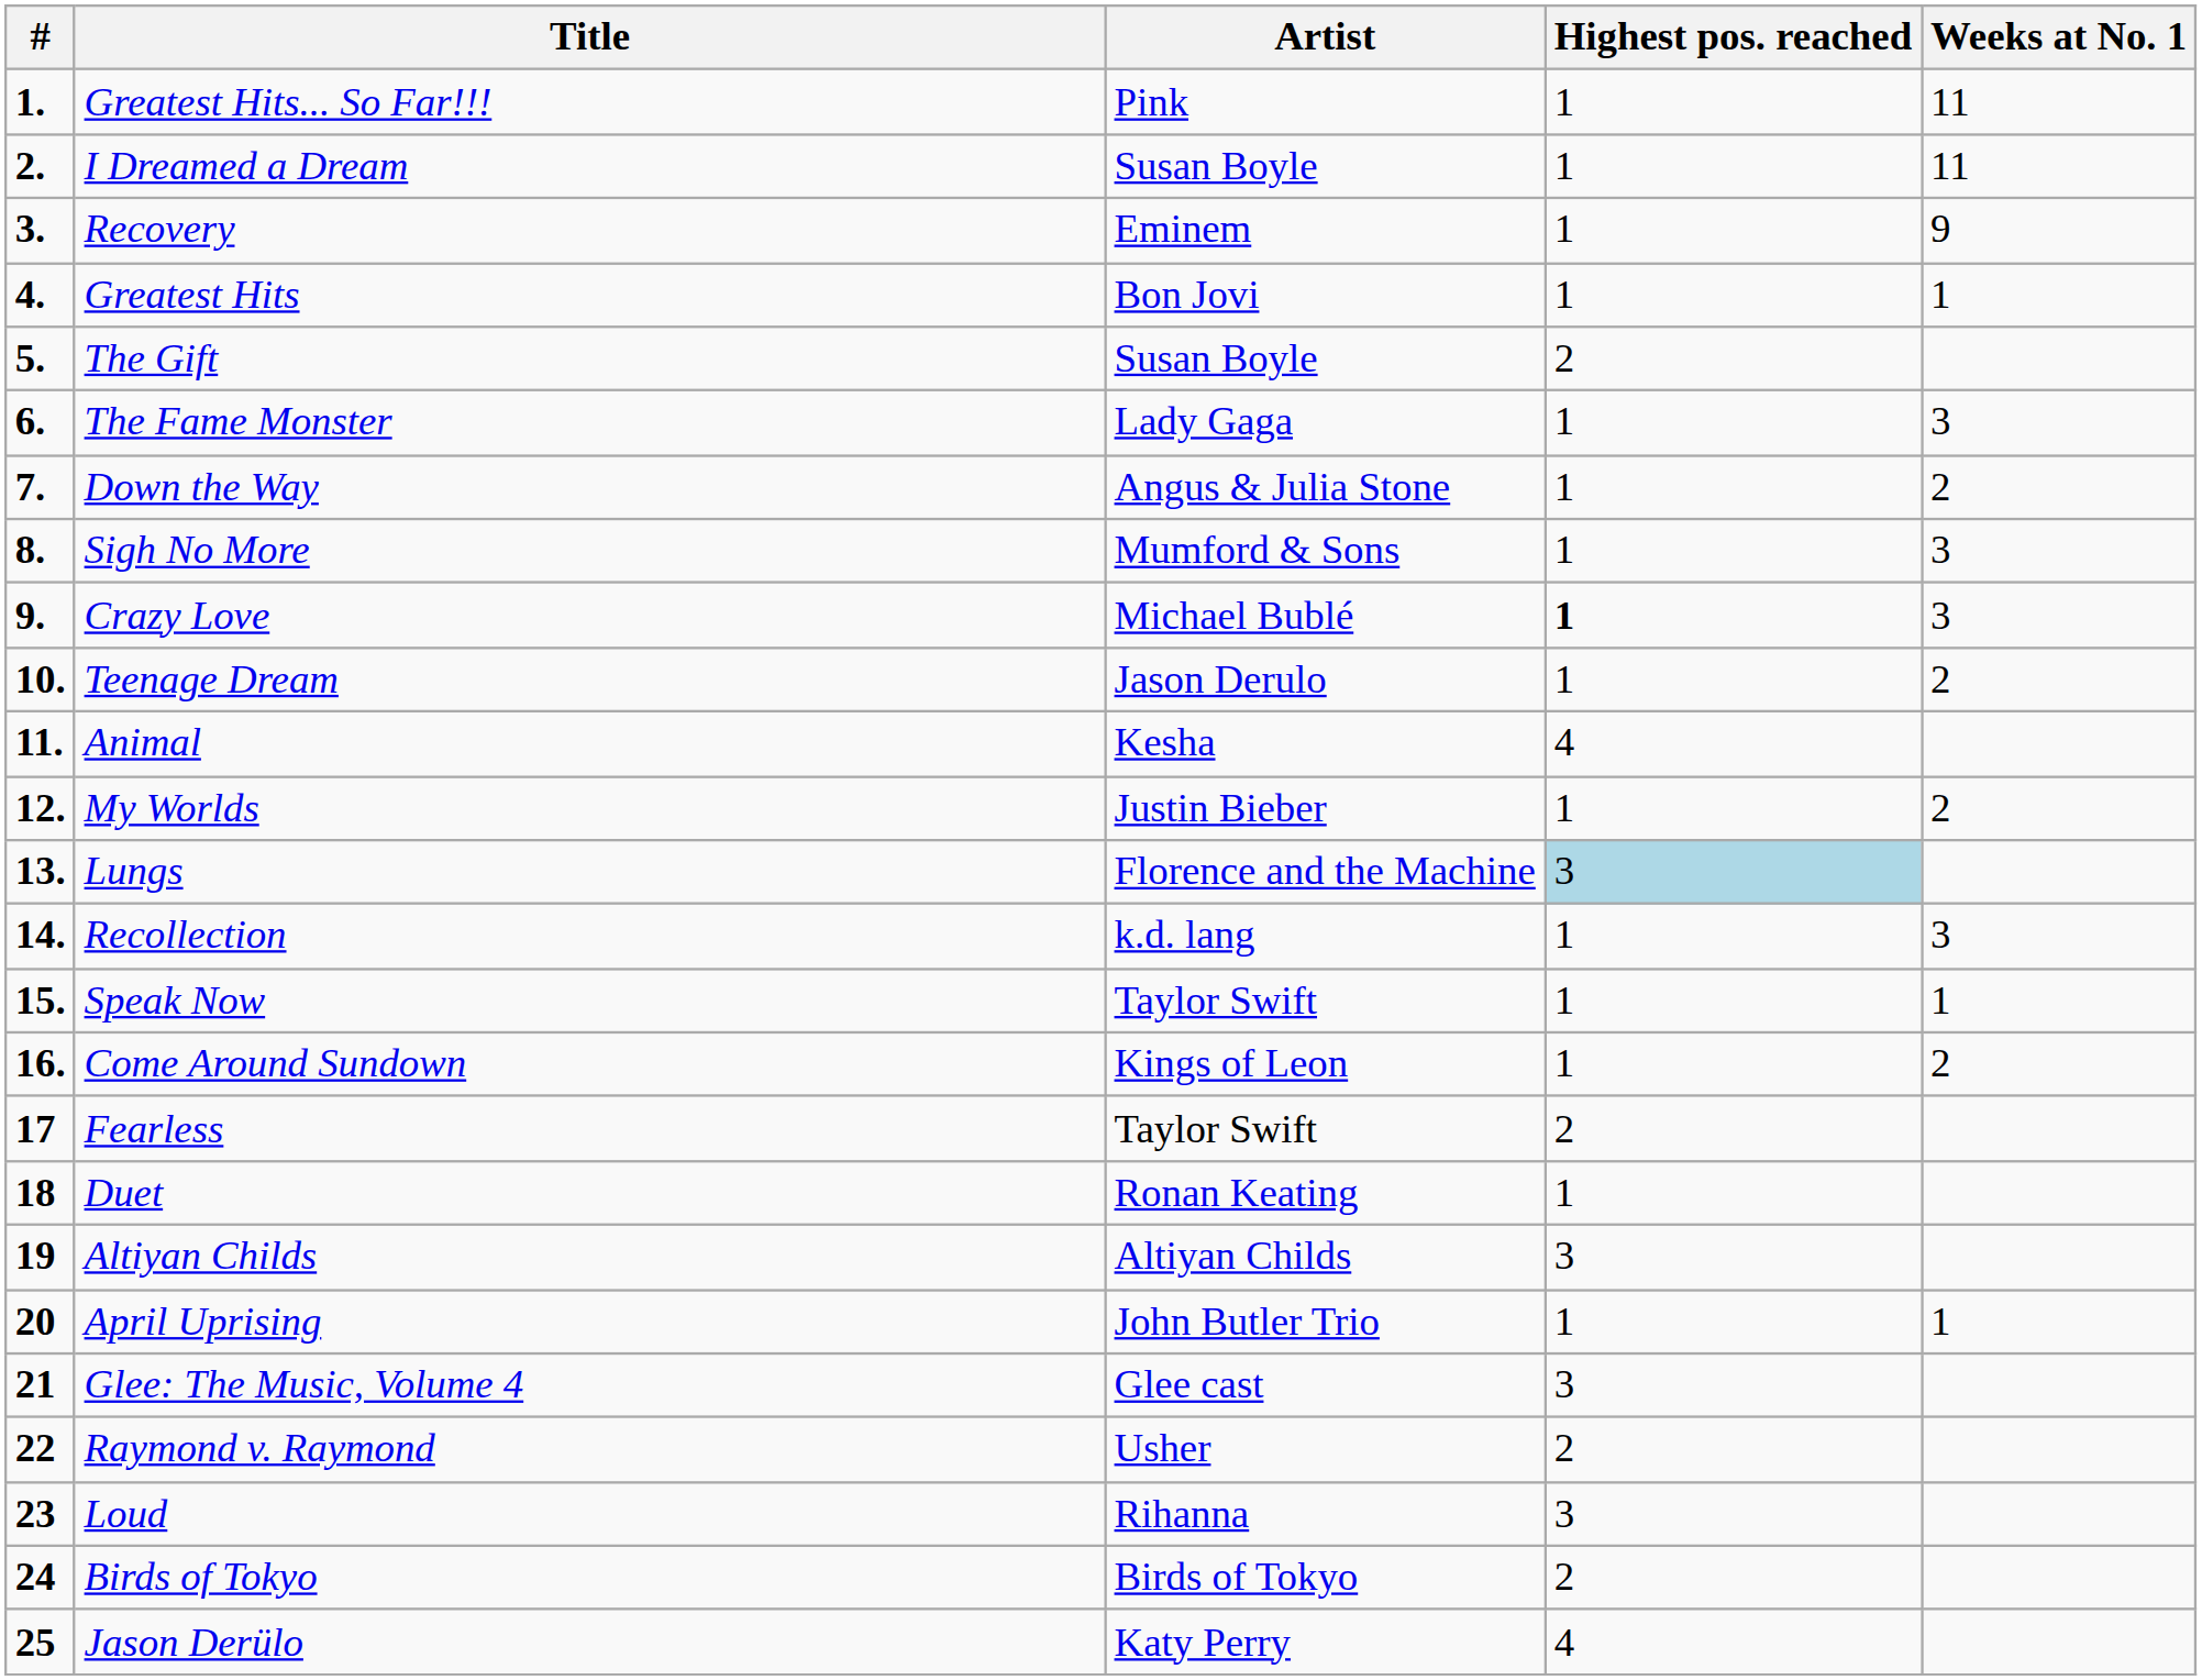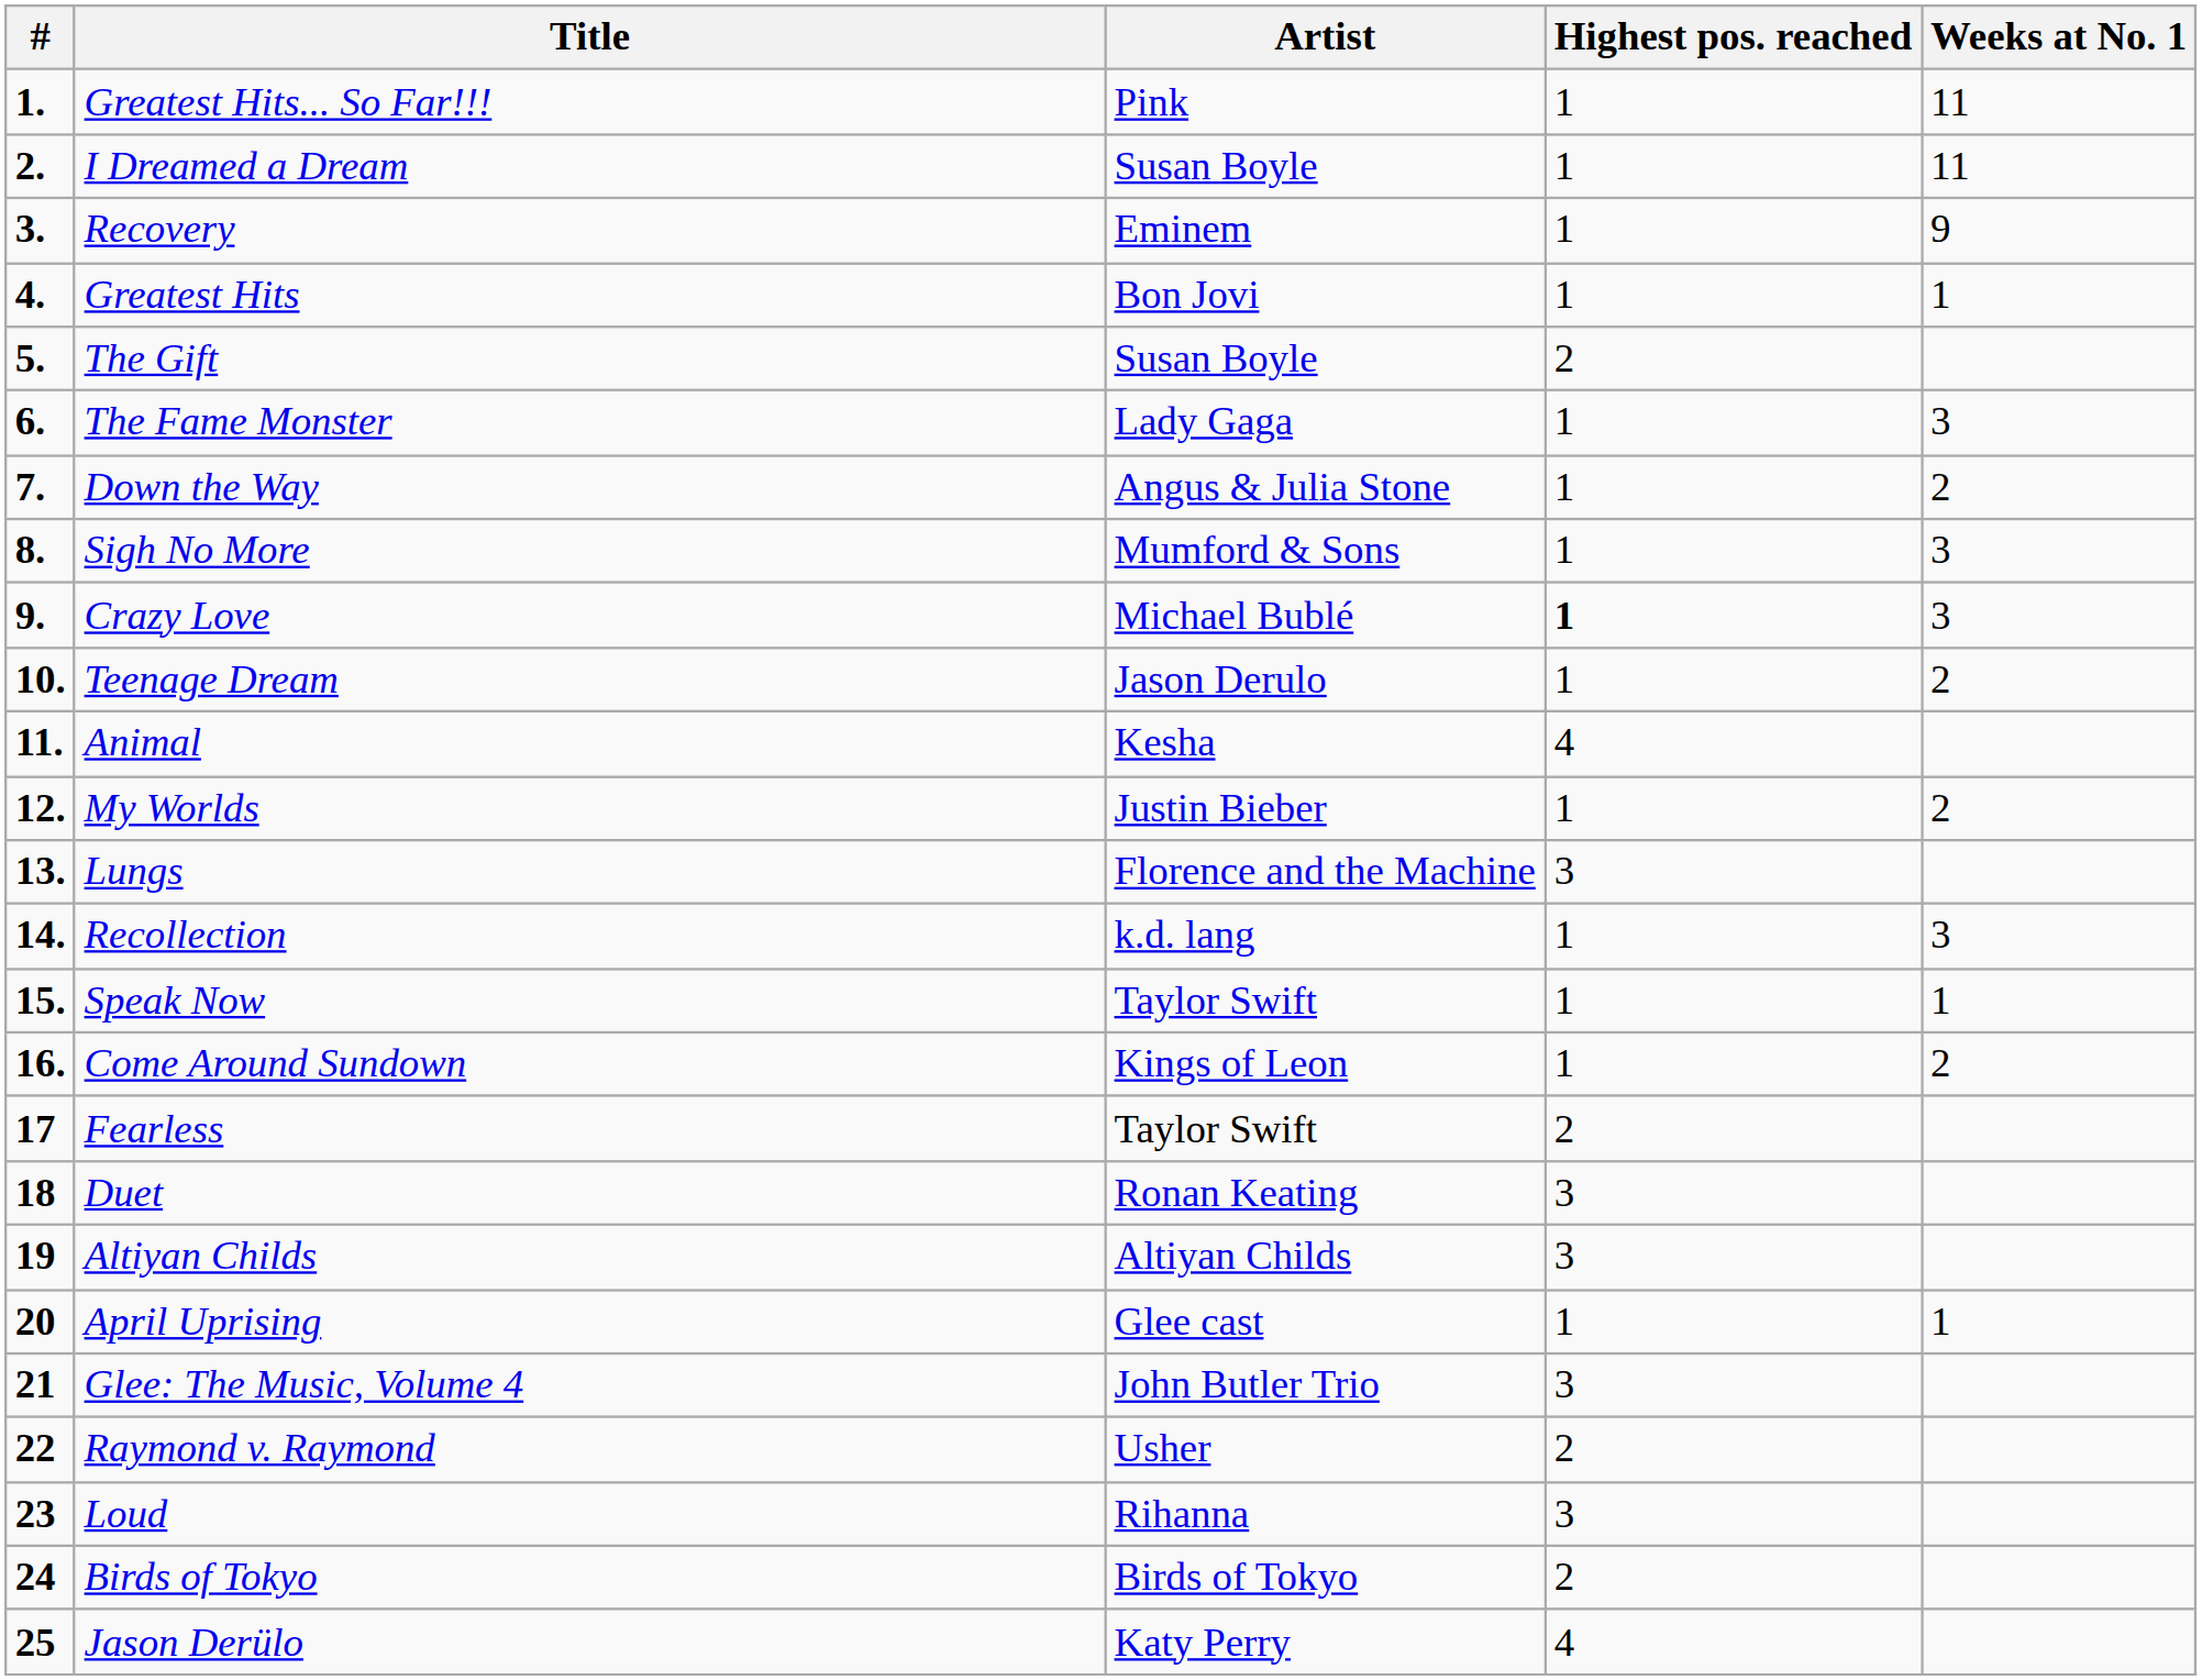Lungs | Highest pos. reached: lightblue background -> no background
Duet | Highest pos. reached: 1 -> 3
April Uprising | Artist: John Butler Trio -> Glee cast
Glee: The Music, Volume 4 | Artist: Glee cast -> John Butler Trio
